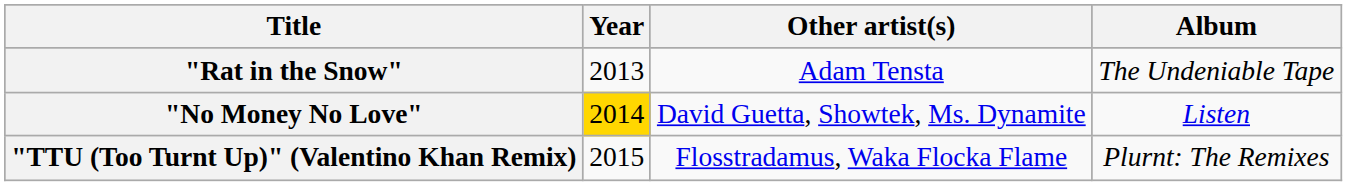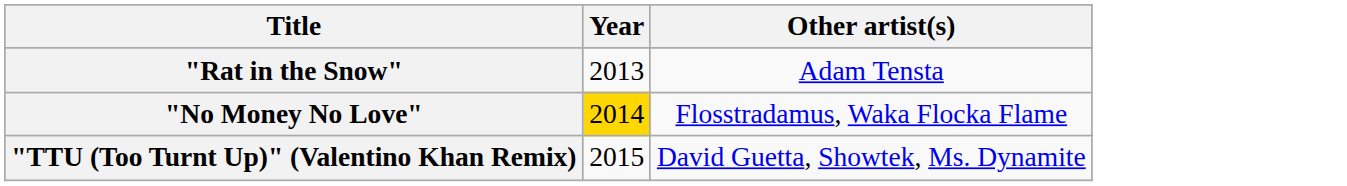- column: Album | The Undeniable Tape | Listen | Plurnt: The Remixes
"No Money No Love" | Other artist(s): David Guetta, Showtek, Ms. Dynamite -> Flosstradamus, Waka Flocka Flame
"TTU (Too Turnt Up)" (Valentino Khan Remix) | Other artist(s): Flosstradamus, Waka Flocka Flame -> David Guetta, Showtek, Ms. Dynamite
